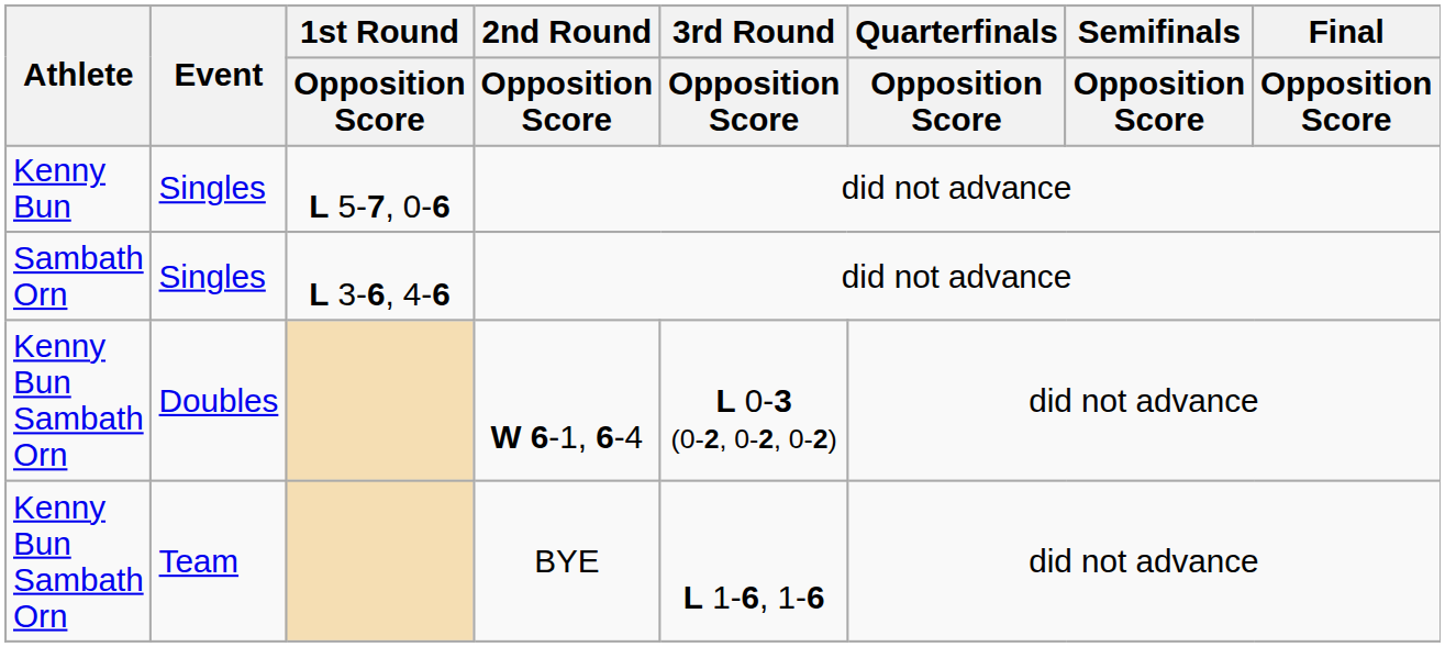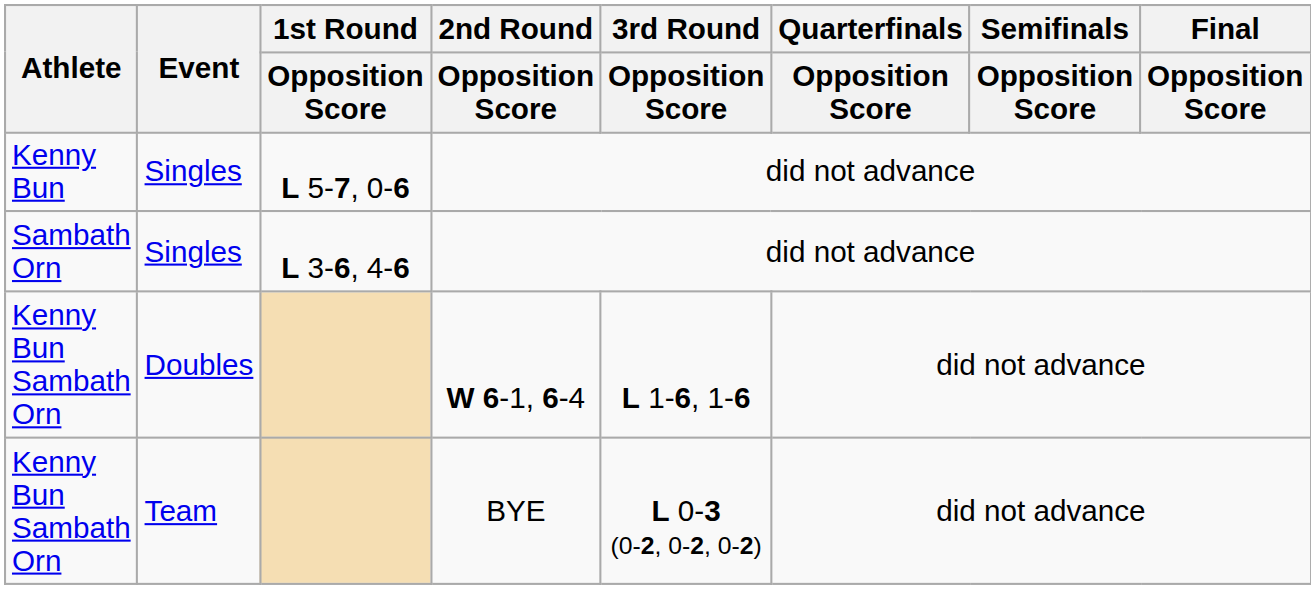Kenny Bun Sambath Orn / Doubles | 3rd Round / Opposition Score: L 0-3 (0-2, 0-2, 0-2) -> L 1-6, 1-6
Kenny Bun Sambath Orn / Team | 3rd Round / Opposition Score: L 1-6, 1-6 -> L 0-3 (0-2, 0-2, 0-2)
